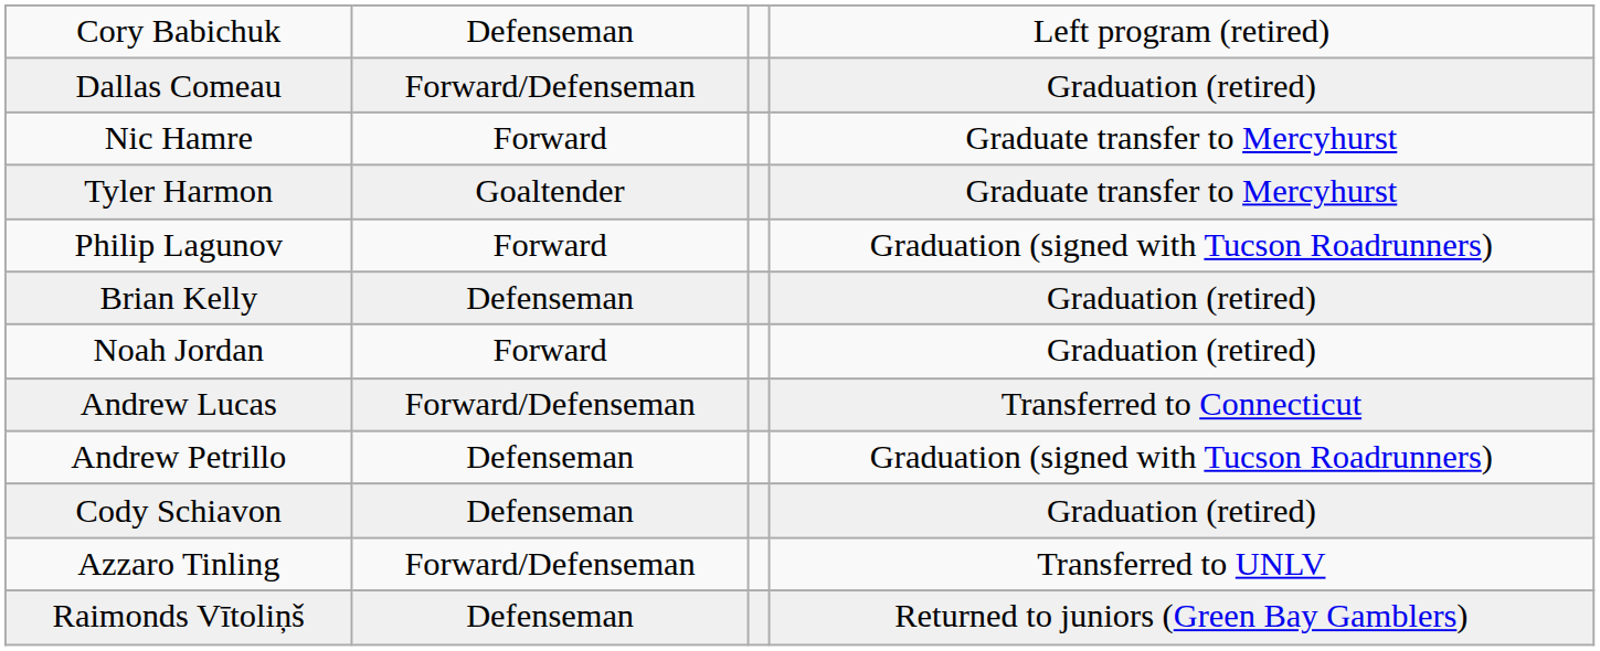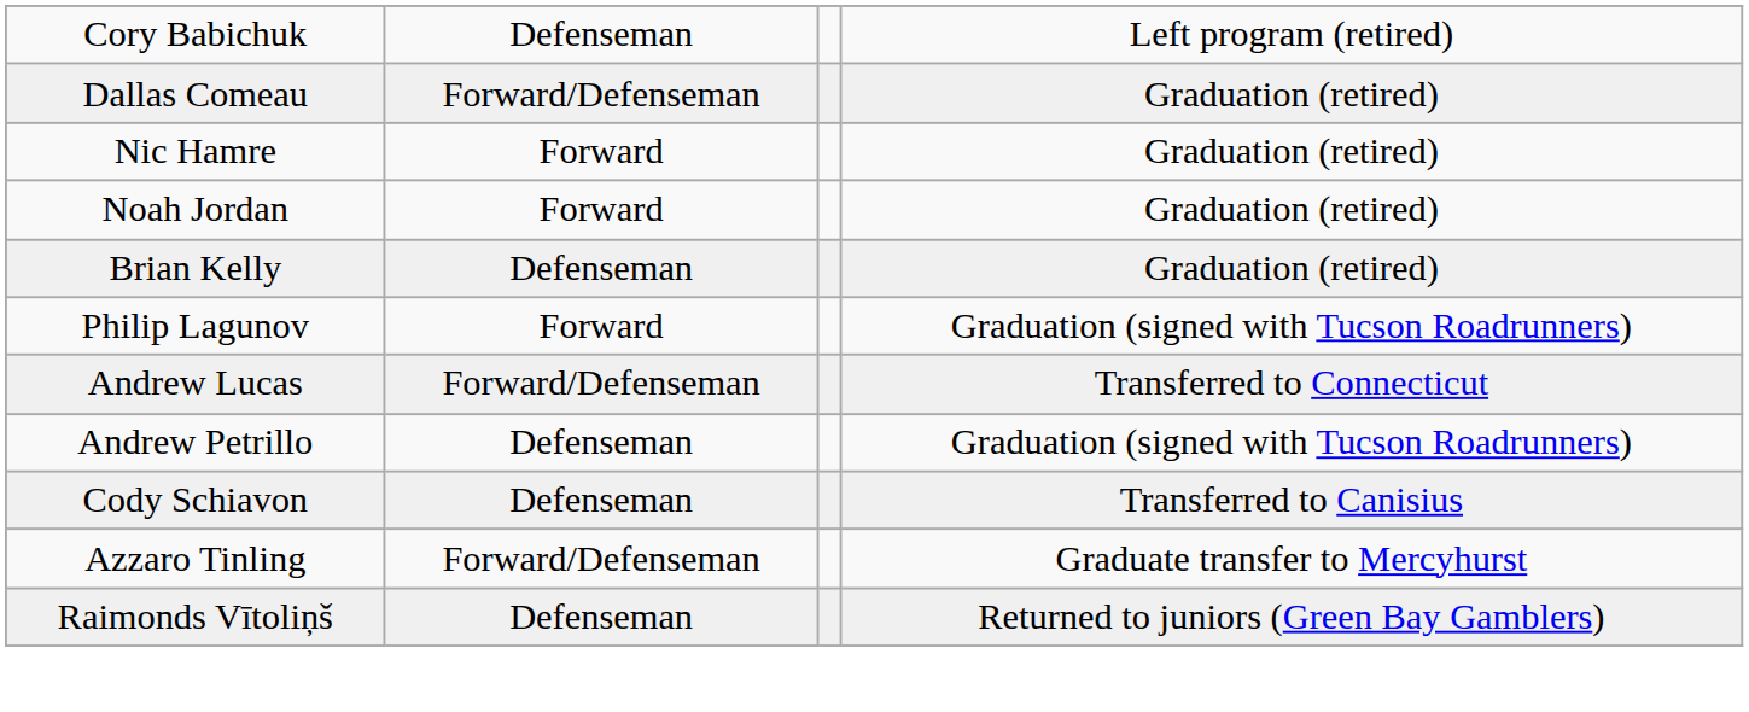Nic Hamre | column 4: Graduate transfer to Mercyhurst -> Graduation (retired)
- row: Tyler Harmon | Goaltender | Graduate transfer to Mercyhurst
rows swapped: Noah Jordan <-> Philip Lagunov
Cody Schiavon | column 4: Graduation (retired) -> Transferred to Canisius
Azzaro Tinling | column 4: Transferred to UNLV -> Graduate transfer to Mercyhurst
